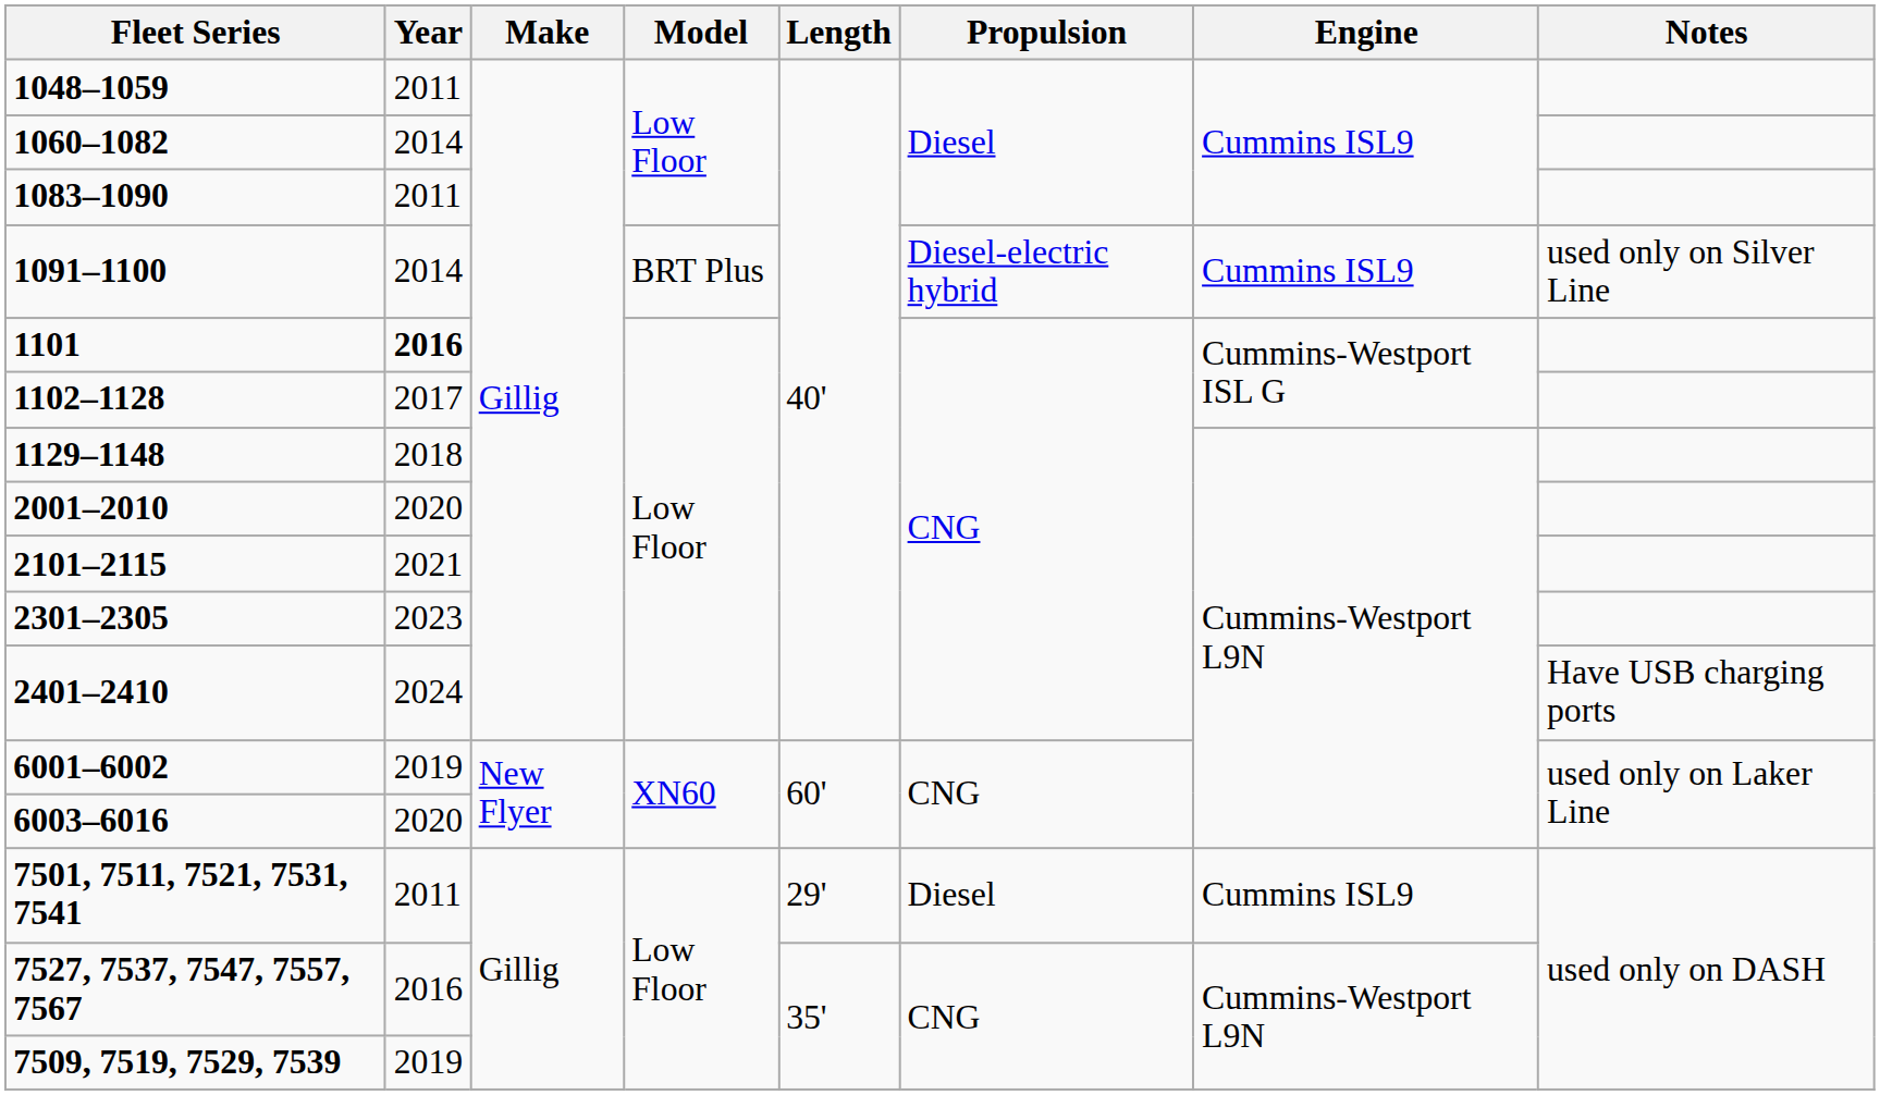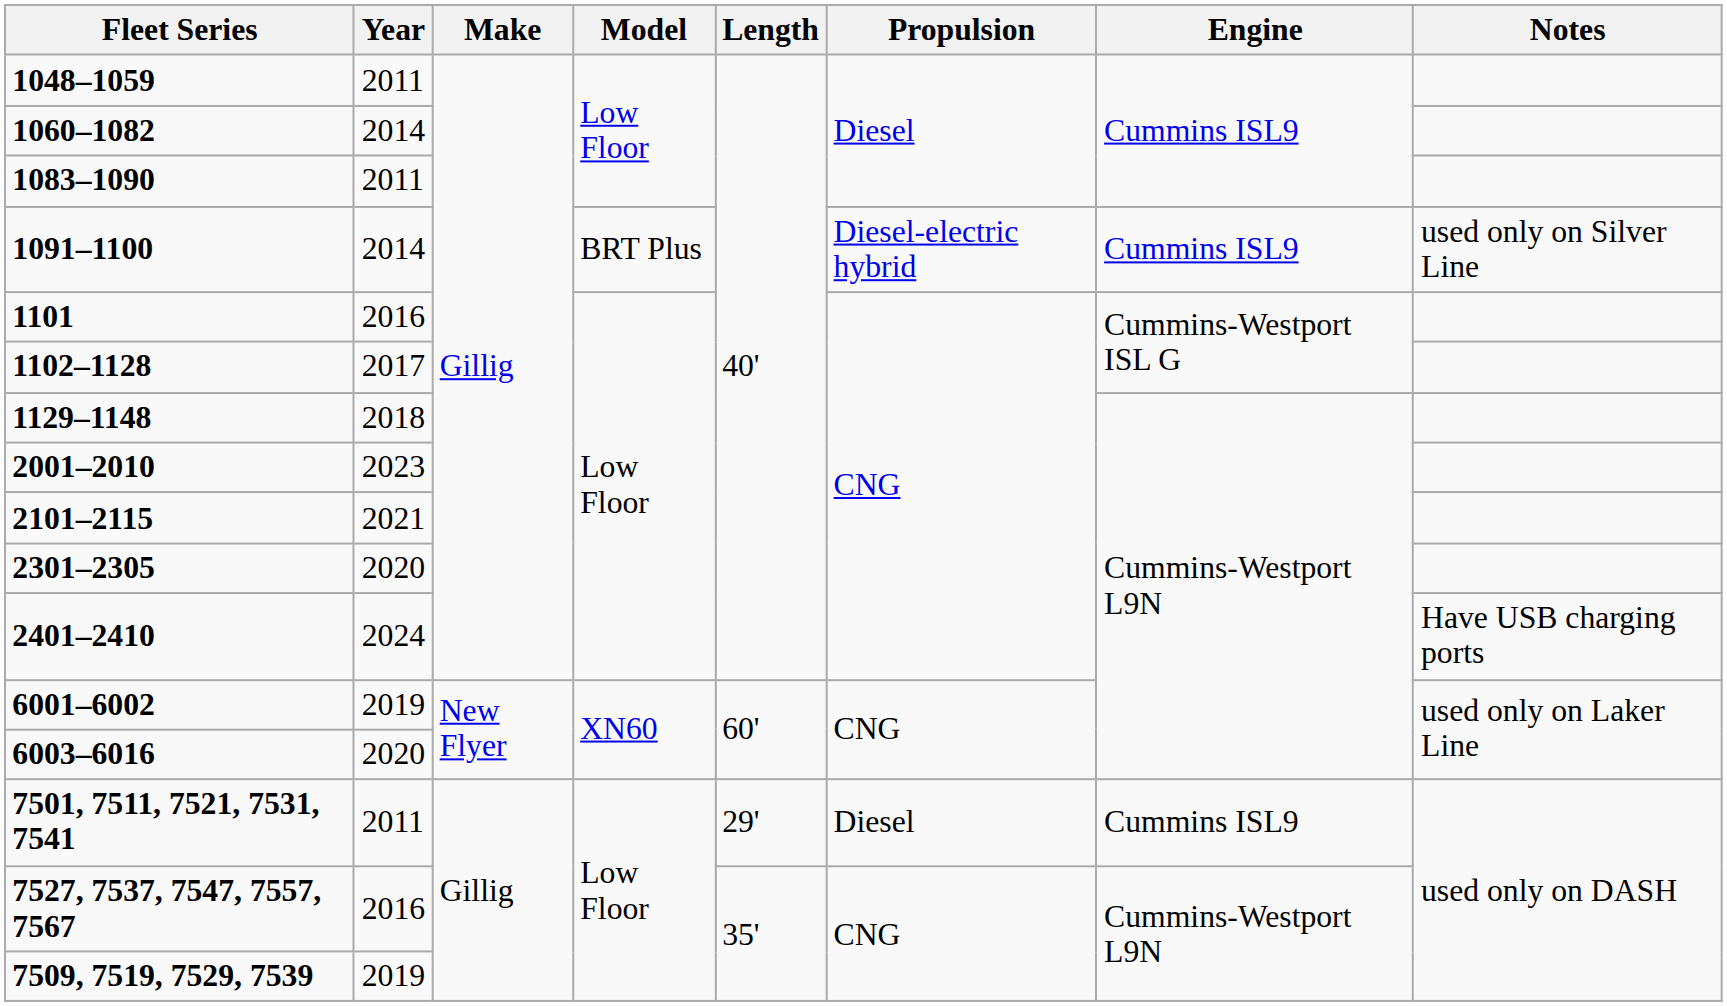1101 | Year: bold -> normal
2001–2010 | Year: 2020 -> 2023
2301–2305 | Year: 2023 -> 2020
